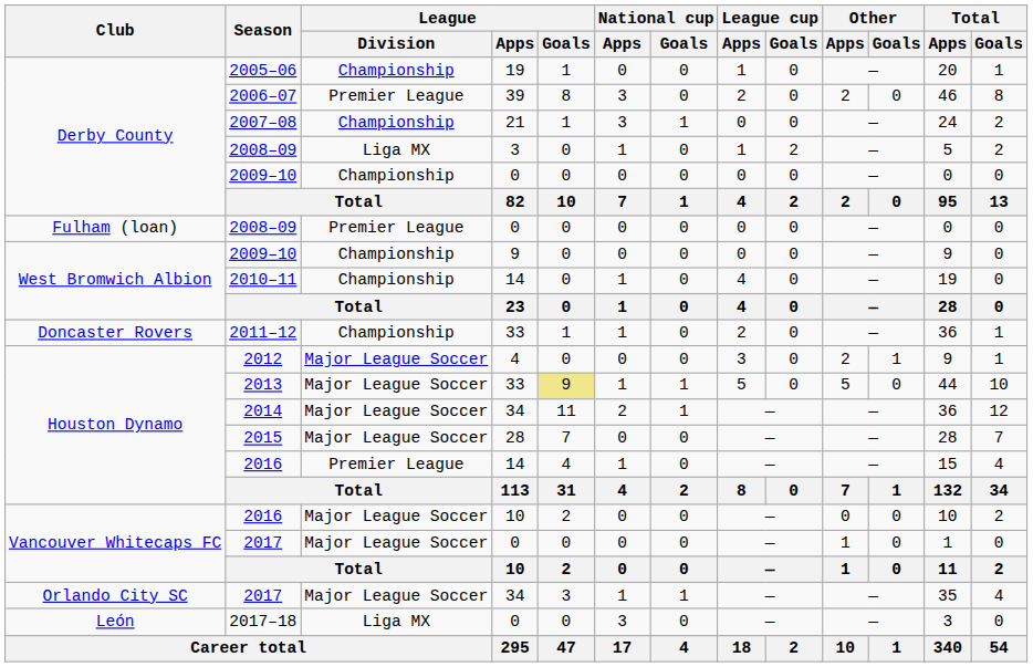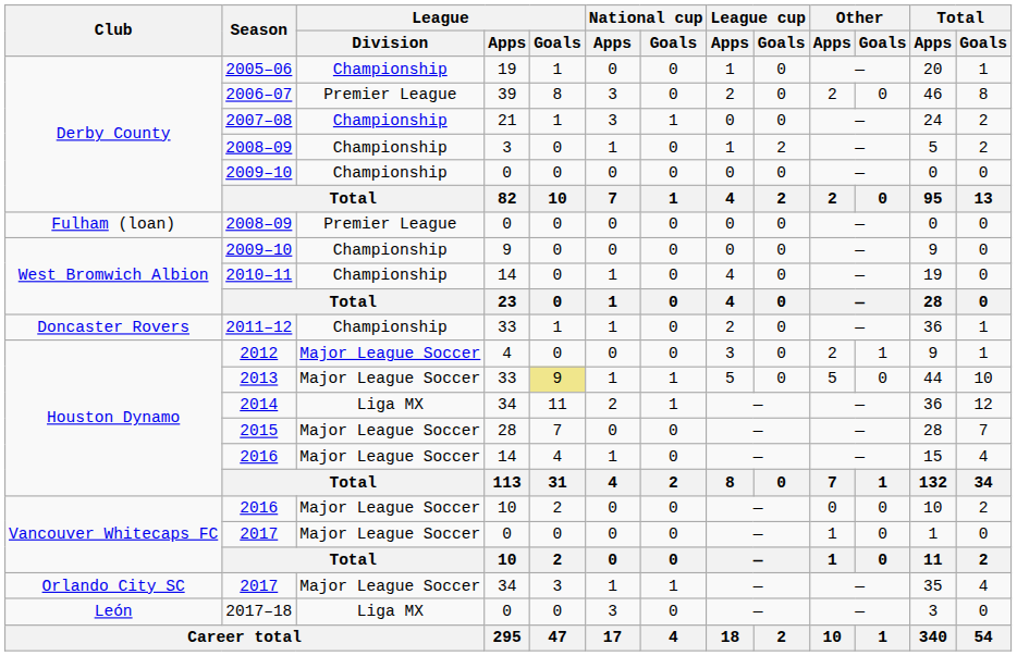2008–09 / 3 | League / Division: Liga MX -> Championship
2014 | League / Division: Major League Soccer -> Liga MX
2016 / 14 | League / Division: Premier League -> Major League Soccer
